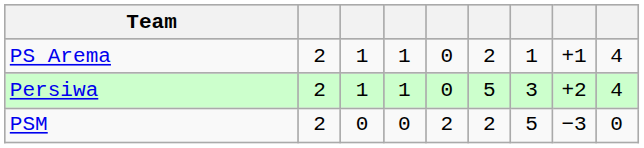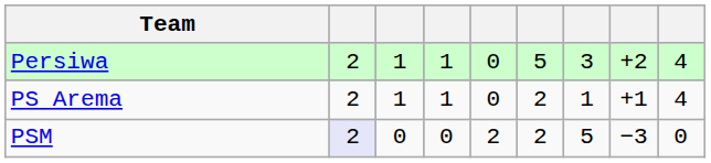rows swapped: Persiwa <-> PS Arema
PSM | column 2: no background -> lavender background
